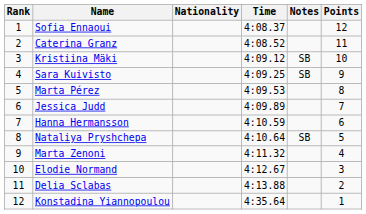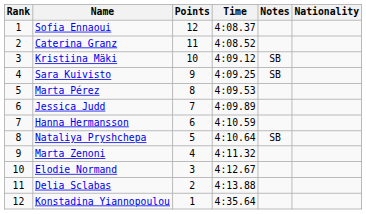columns swapped: Nationality <-> Points
